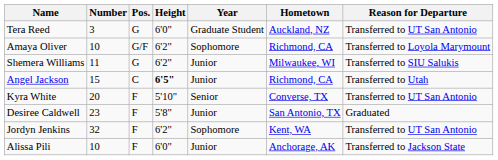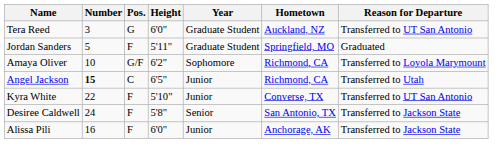+ row: Jordan Sanders | 5 | F | 5'11" | Graduate Student | Springfield, MO | Graduated
- row: Shemera Williams | 11 | G | 6'2" | Junior | Milwaukee, WI | Transferred to SIU Salukis
Angel Jackson | Number: normal -> bold
Angel Jackson | Height: bold -> normal
Kyra White | Number: 20 -> 22
Kyra White | Year: Senior -> Junior
Desiree Caldwell | Number: 23 -> 24
Desiree Caldwell | Year: Junior -> Senior
Desiree Caldwell | Reason for Departure: Graduated -> Transferred to Jackson State
- row: Jordyn Jenkins | 32 | F | 6'2" | Sophomore | Kent, WA | Transferred to UT San Antonio
Alissa Pili | Number: 10 -> 16
